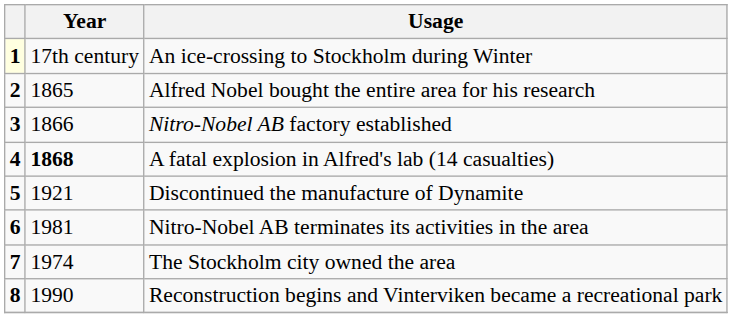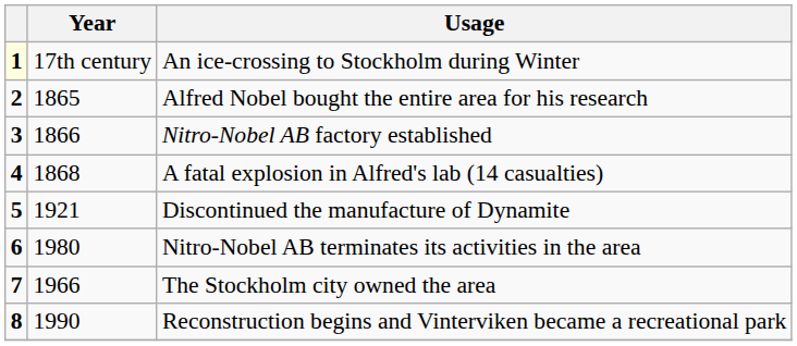A fatal explosion in Alfred's lab (14 casualties) | Year: bold -> normal
Nitro-Nobel AB terminates its activities in the area | Year: 1981 -> 1980
The Stockholm city owned the area | Year: 1974 -> 1966
